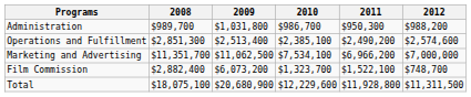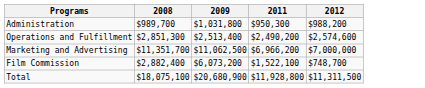- column: 2010 | $986,700 | $2,385,100 | $7,534,100 | $1,323,700 | $12,229,600
